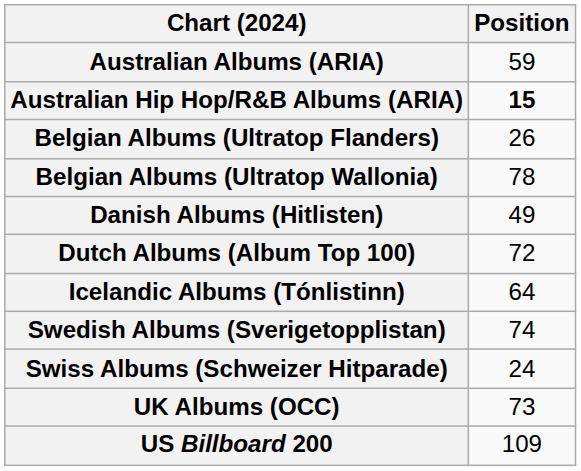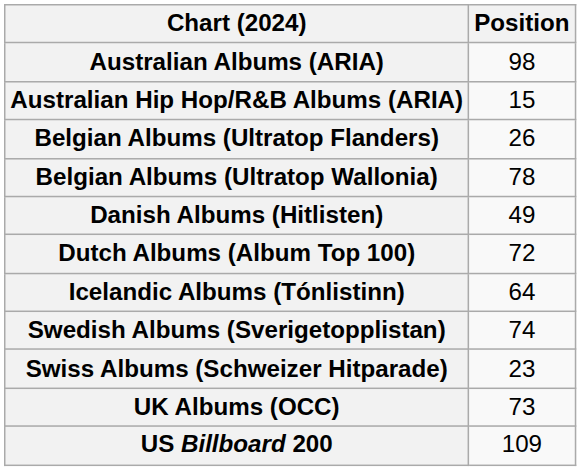Australian Albums (ARIA) | Position: 59 -> 98
Australian Hip Hop/R&B Albums (ARIA) | Position: bold -> normal
Swiss Albums (Schweizer Hitparade) | Position: 24 -> 23
